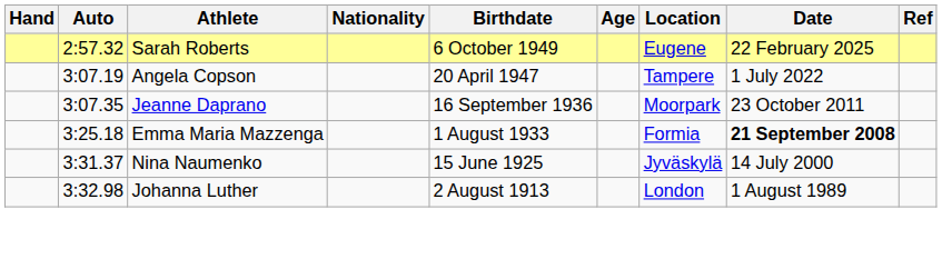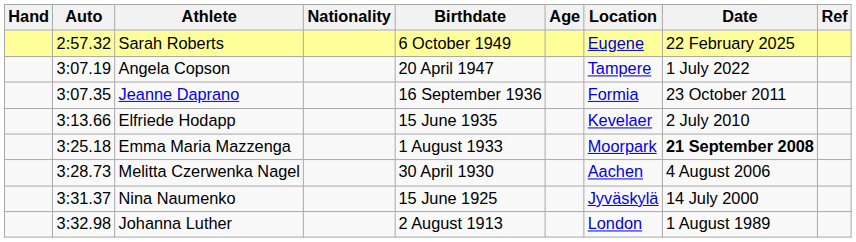Jeanne Daprano | Location: Moorpark -> Formia
+ row: 3:13.66 | Elfriede Hodapp | 15 June 1935 | Kevelaer | 2 July 2010
Emma Maria Mazzenga | Location: Formia -> Moorpark
+ row: 3:28.73 | Melitta Czerwenka Nagel | 30 April 1930 | Aachen | 4 August 2006
